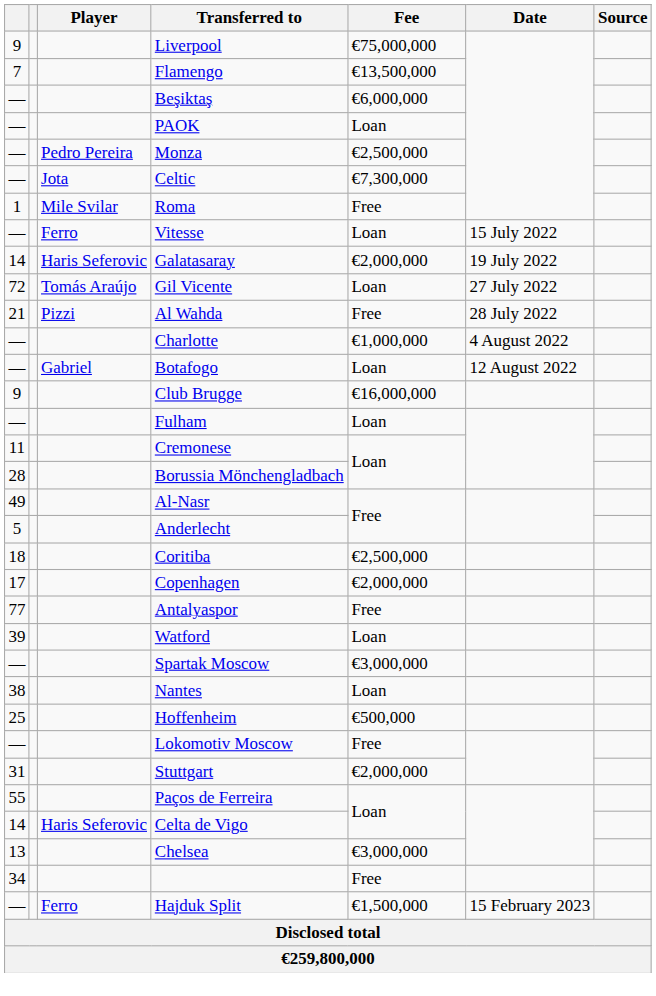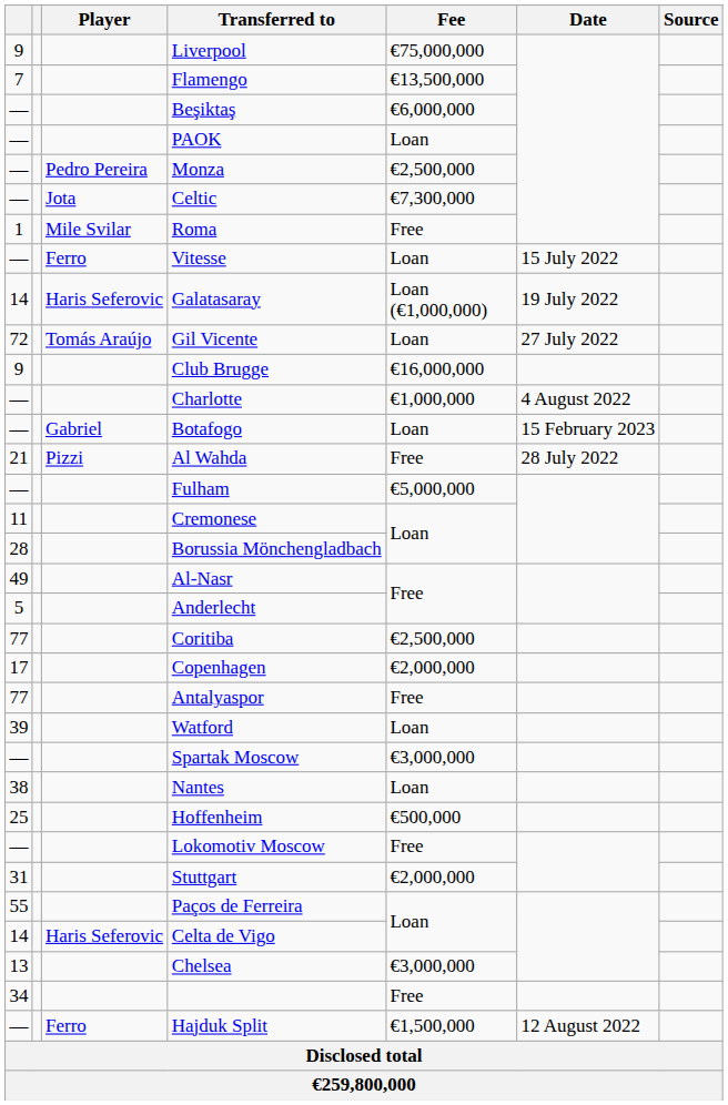Galatasaray | Fee: €2,000,000 -> Loan (€1,000,000)
rows swapped: Al Wahda <-> Club Brugge
Botafogo | Date: 12 August 2022 -> 15 February 2023
Fulham | Fee: Loan -> €5,000,000
Coritiba | column 1: 18 -> 77
Hajduk Split | Date: 15 February 2023 -> 12 August 2022
